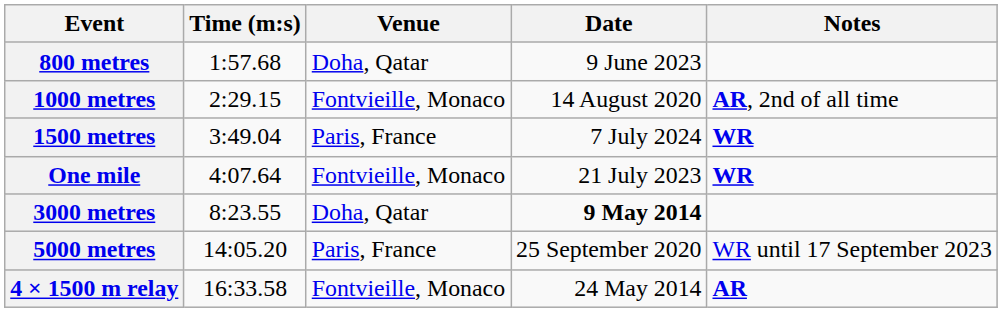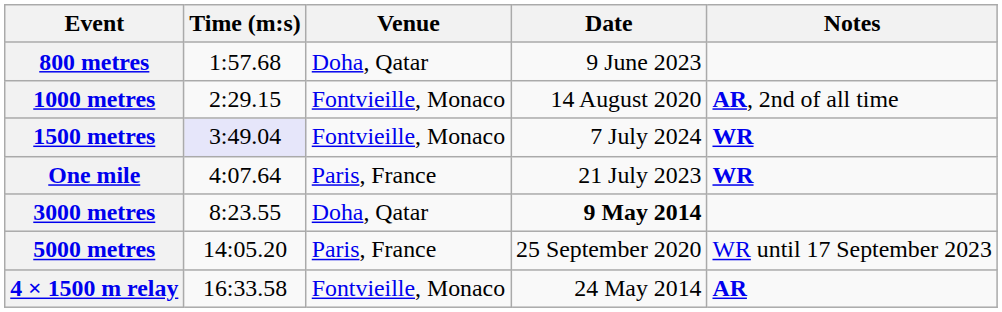1500 metres | Time (m:s): no background -> lavender background
1500 metres | Venue: Paris, France -> Fontvieille, Monaco
One mile | Venue: Fontvieille, Monaco -> Paris, France
